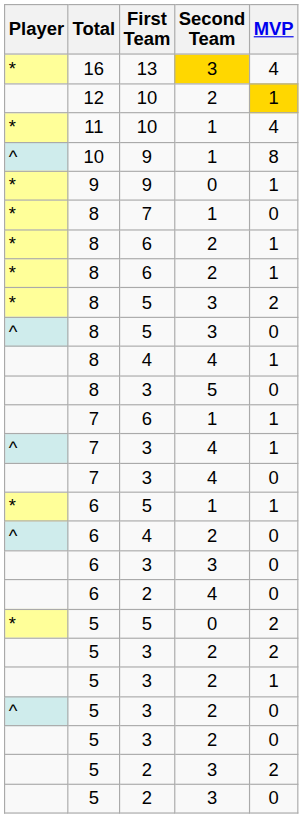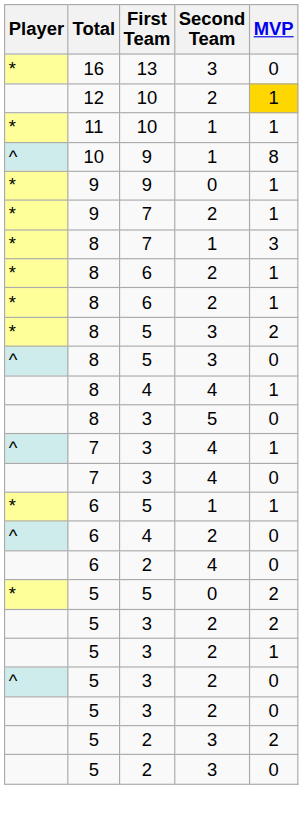16 | Second Team: gold background -> no background
16 | MVP: 4 -> 0
11 | MVP: 4 -> 1
+ row: * | 9 | 7 | 2 | 1
8 / 7 | MVP: 0 -> 3
- row: 7 | 6 | 1 | 1
- row: 6 | 3 | 3 | 0
